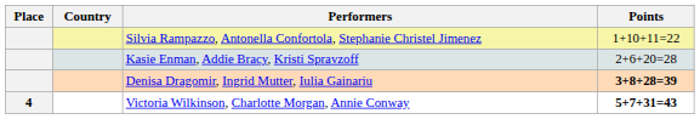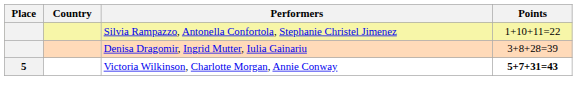- row: Kasie Enman, Addie Bracy, Kristi Spravzoff | 2+6+20=28
Denisa Dragomir, Ingrid Mutter, Iulia Gainariu | Points: bold -> normal
Victoria Wilkinson, Charlotte Morgan, Annie Conway | Place: 4 -> 5
